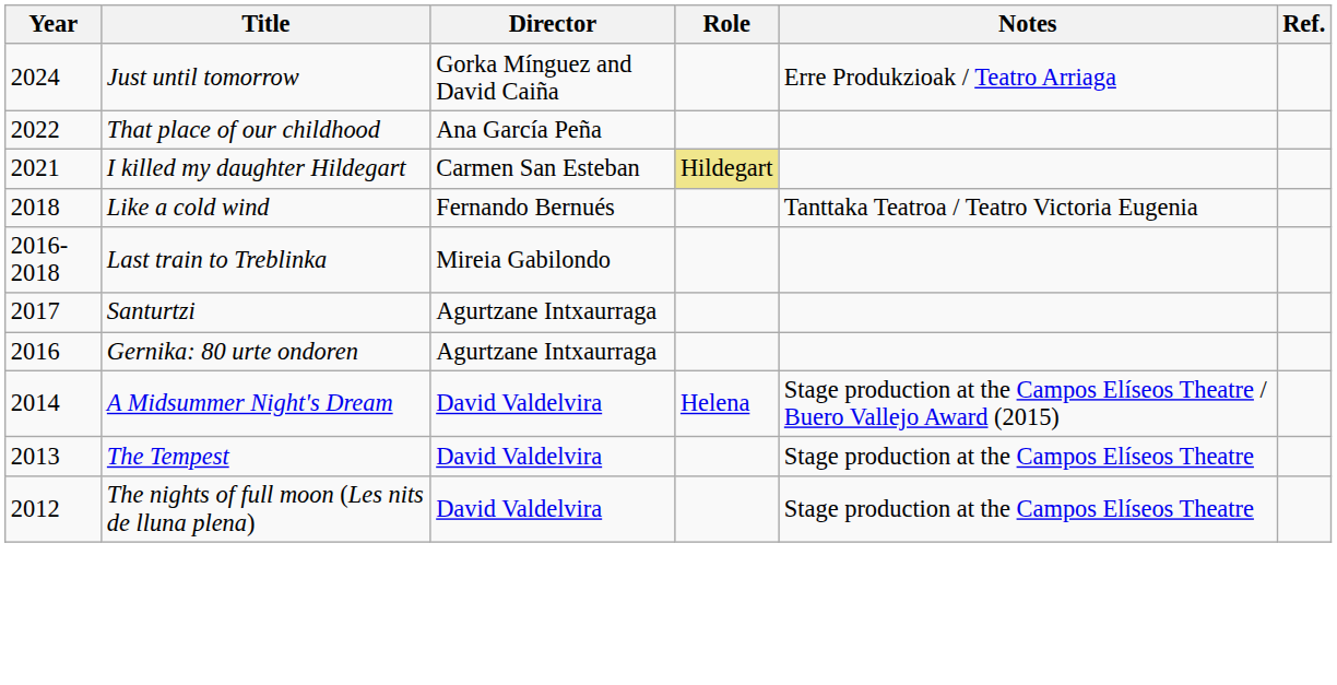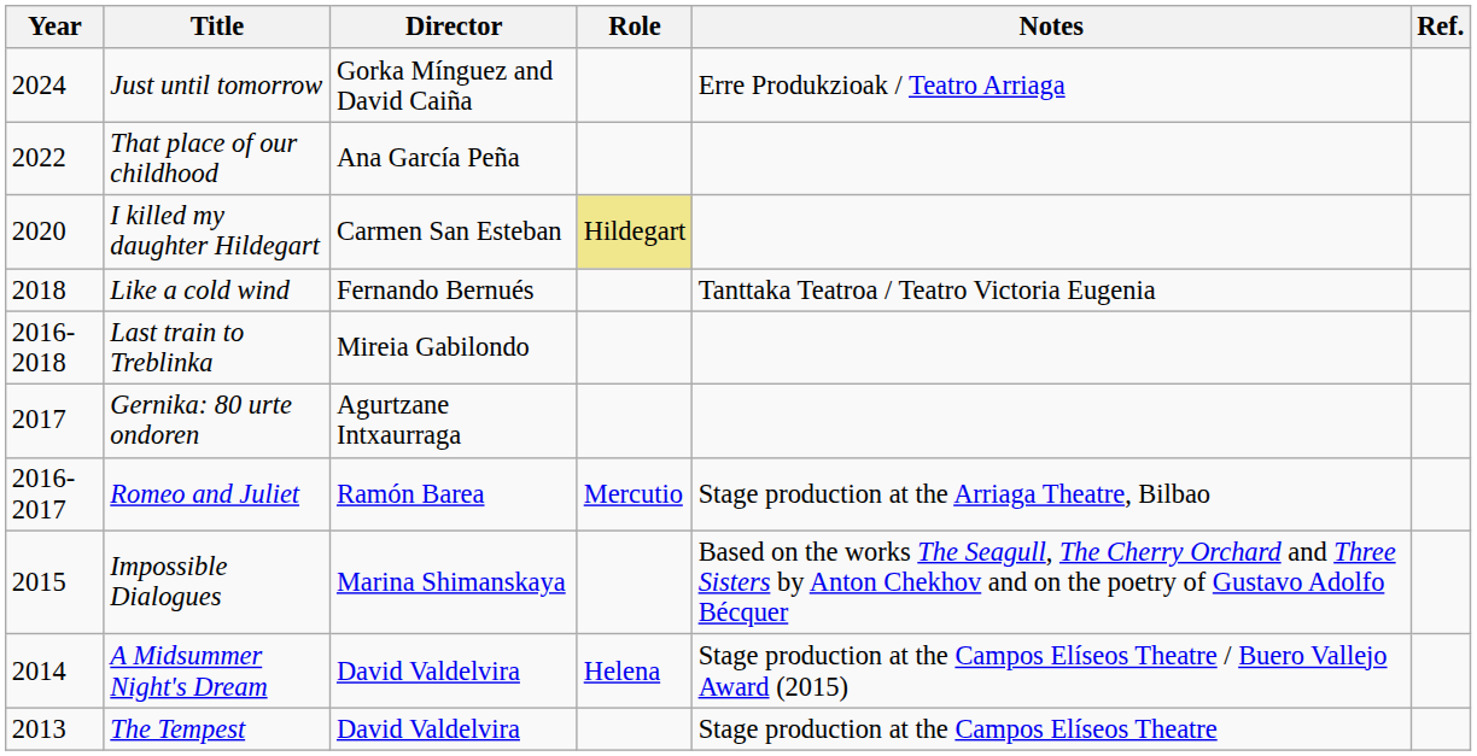I killed my daughter Hildegart | Year: 2021 -> 2020
- row: 2017 | Santurtzi | Agurtzane Intxaurraga
Gernika: 80 urte ondoren | Year: 2016 -> 2017
+ row: 2016-2017 | Romeo and Juliet | Ramón Barea | Mercutio | Stage production at the Arriaga Theatre, Bilbao
+ row: 2015 | Impossible Dialogues | Marina Shimanskaya | Based on the works The Seagull, The Cherry Orchard and Three Sisters by Anton Chekhov and on the poetry of Gustavo Adolfo Bécquer
- row: 2012 | The nights of full moon (Les nits de lluna plena) | David Valdelvira | Stage production at the Campos Elíseos Theatre
